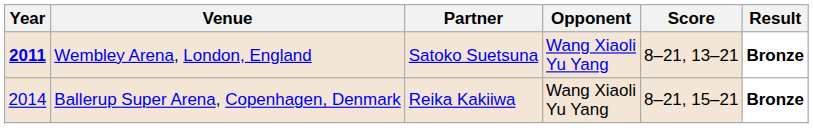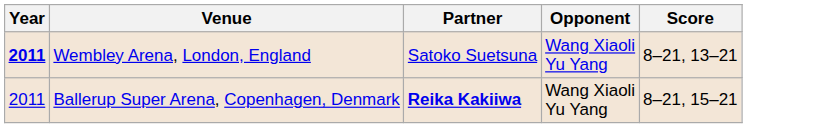- column: Result | Bronze | Bronze
Ballerup Super Arena, Copenhagen, Denmark | Year: 2014 -> 2011
Ballerup Super Arena, Copenhagen, Denmark | Partner: normal -> bold
